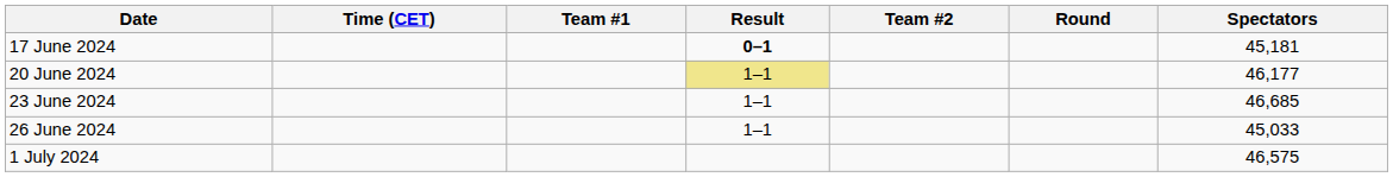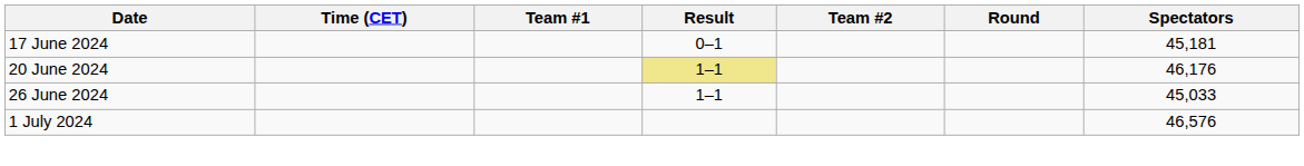17 June 2024 | Result: bold -> normal
20 June 2024 | Spectators: 46,177 -> 46,176
- row: 23 June 2024 | 1–1 | 46,685
1 July 2024 | Spectators: 46,575 -> 46,576
